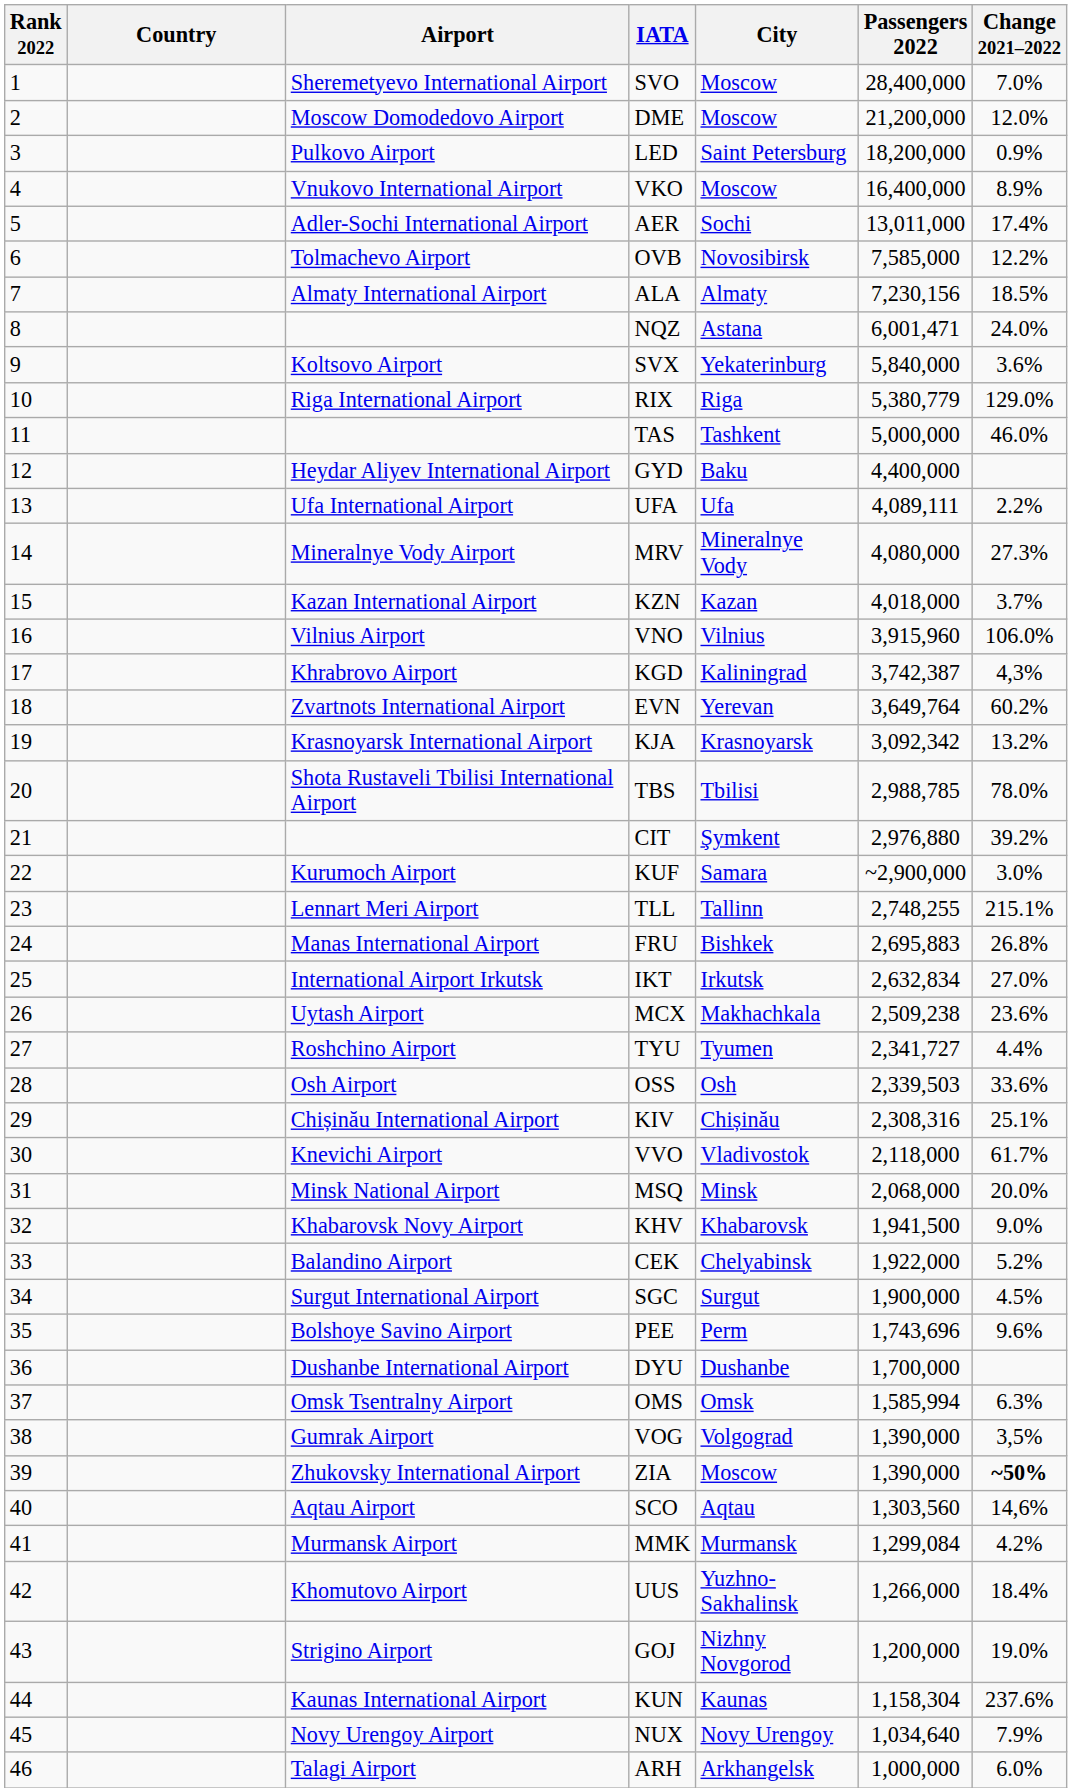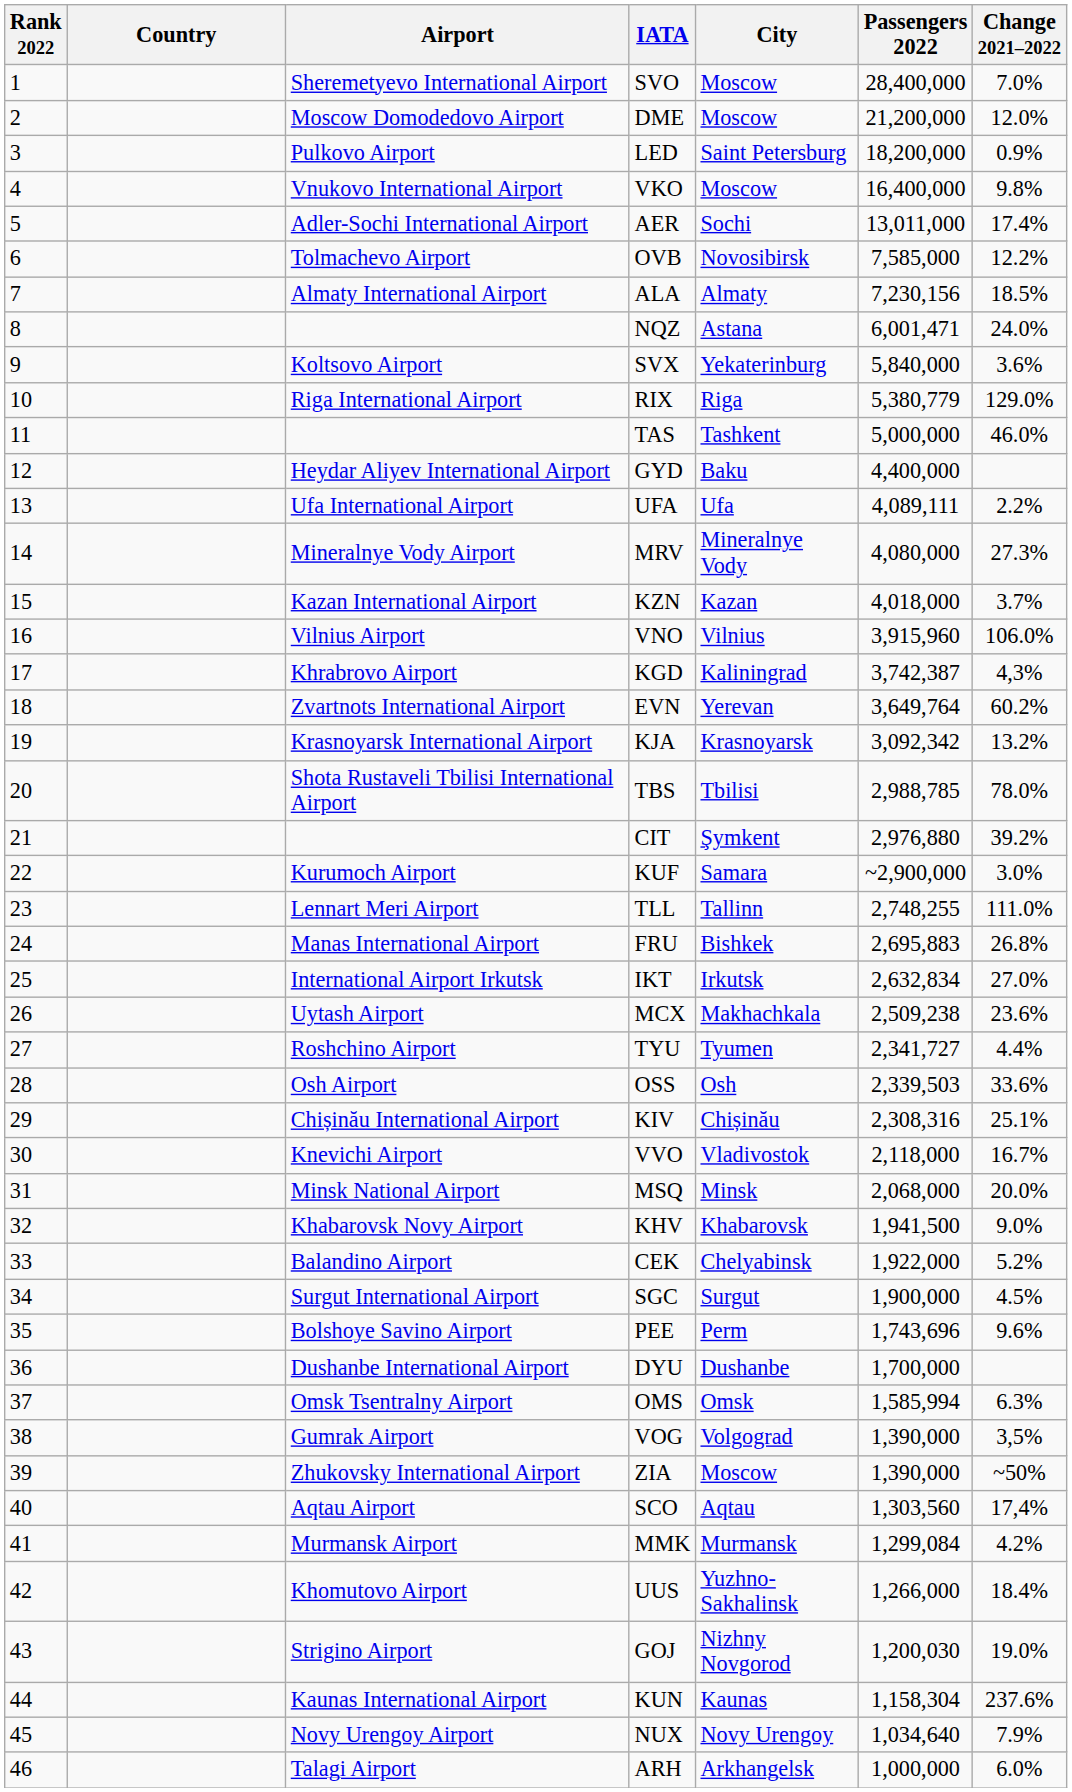VKO | Change 2021–2022: 8.9% -> 9.8%
TLL | Change 2021–2022: 215.1% -> 111.0%
VVO | Change 2021–2022: 61.7% -> 16.7%
ZIA | Change 2021–2022: bold -> normal
SCO | Change 2021–2022: 14,6% -> 17,4%
GOJ | Passengers 2022: 1,200,000 -> 1,200,030
